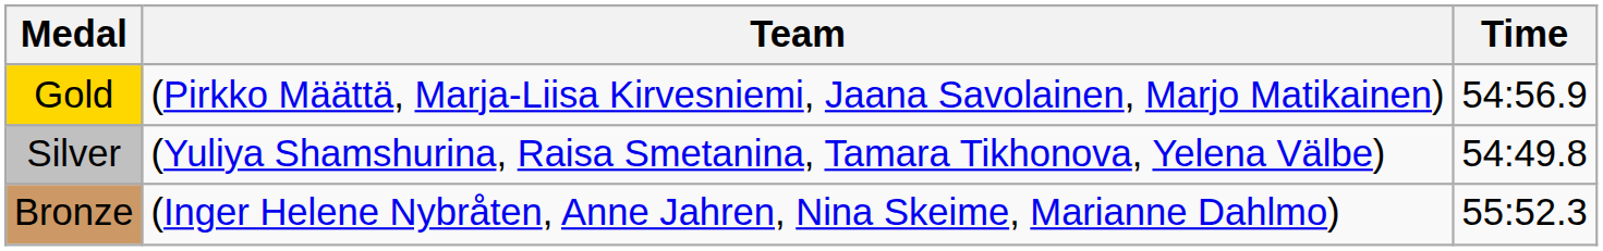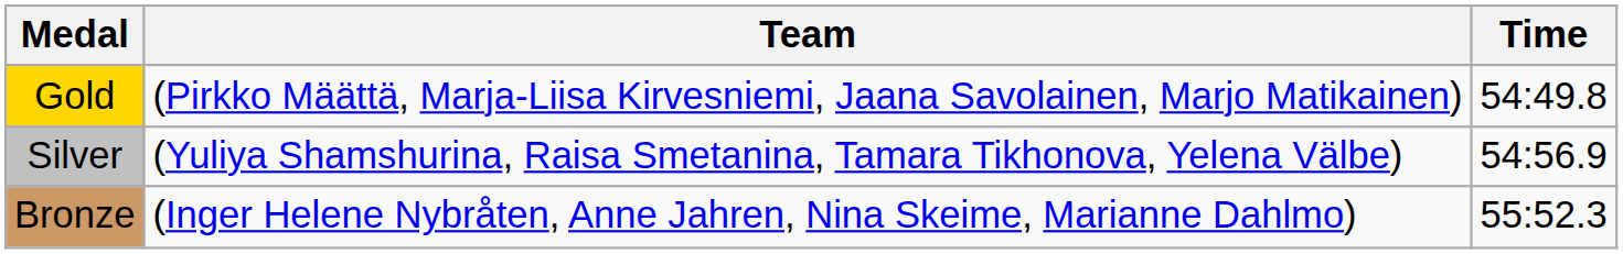Gold | Time: 54:56.9 -> 54:49.8
Silver | Time: 54:49.8 -> 54:56.9
